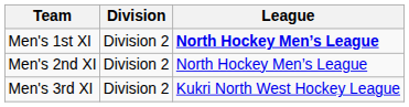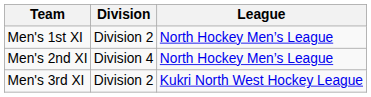Men's 1st XI | League: bold -> normal
Men's 2nd XI | Division: Division 2 -> Division 4
